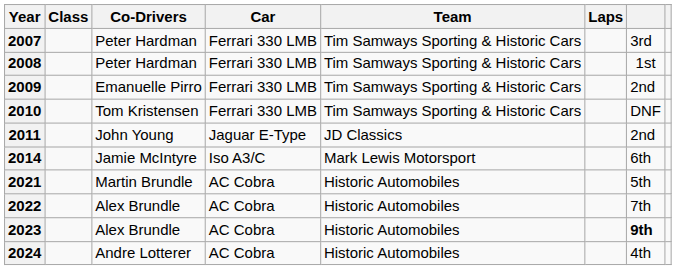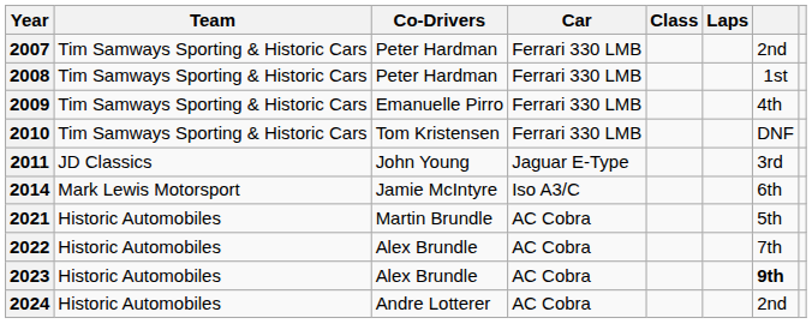columns swapped: Team <-> Class
2007 | column 7: 3rd -> 2nd
2009 | column 7: 2nd -> 4th
2011 | column 7: 2nd -> 3rd
2024 | column 7: 4th -> 2nd
